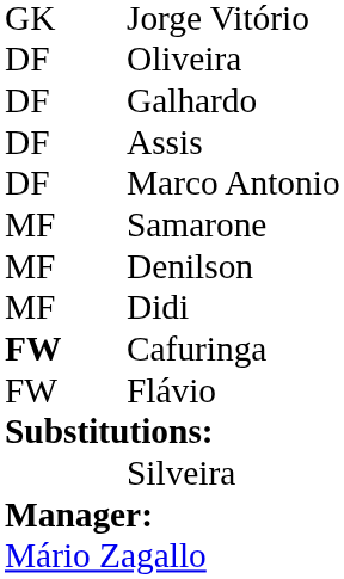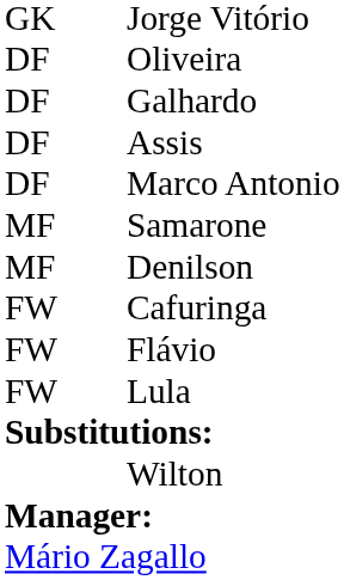- row: MF | Didi
Cafuringa | column 1: bold -> normal
+ row: FW | Lula
- row: Silveira
+ row: Wilton
